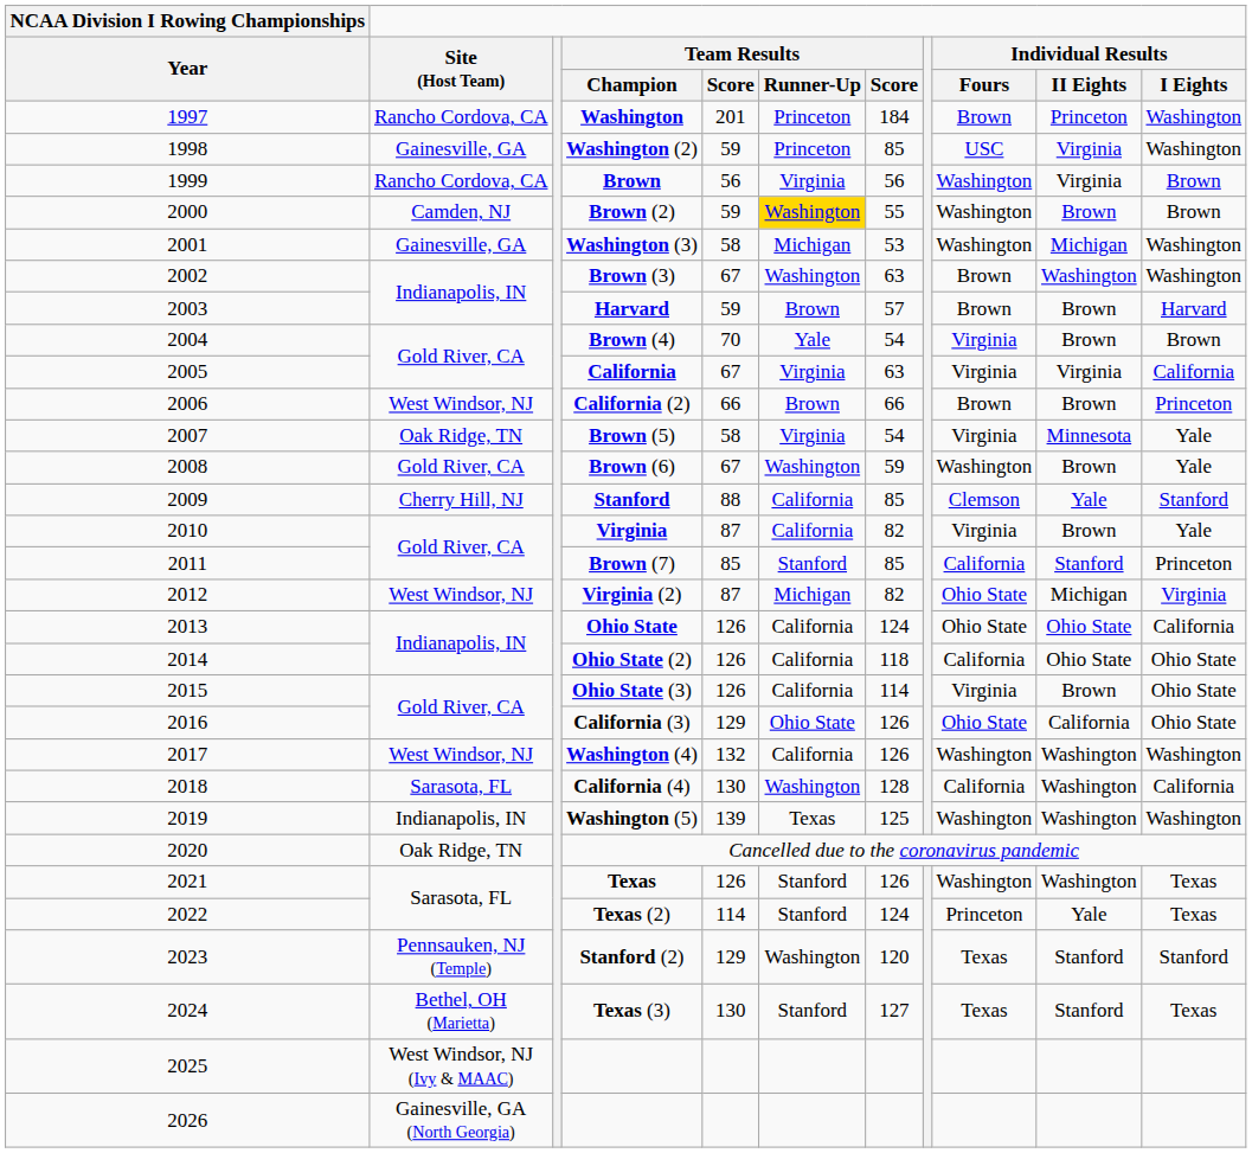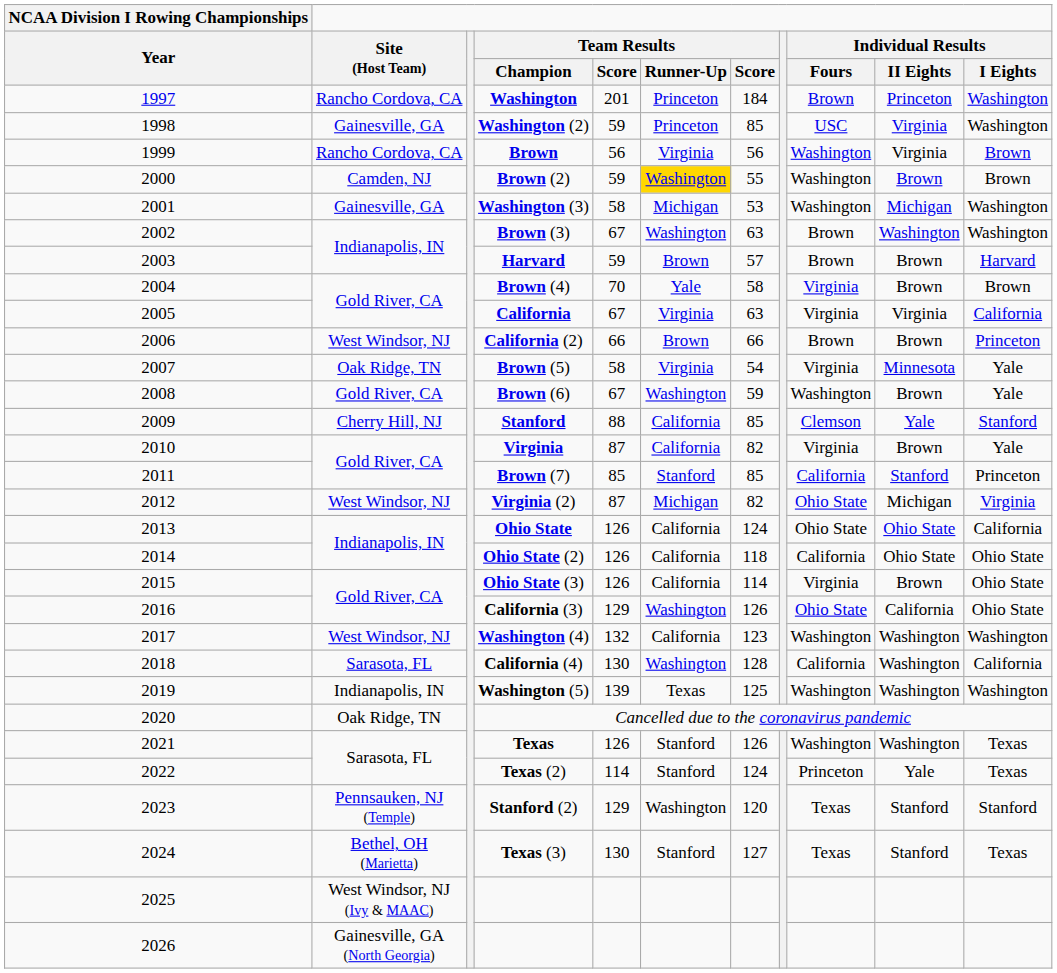Brown (4) | column 7: 54 -> 58
California (3) | Team Results / Runner-Up: Ohio State -> Washington
Washington (4) | column 7: 126 -> 123
